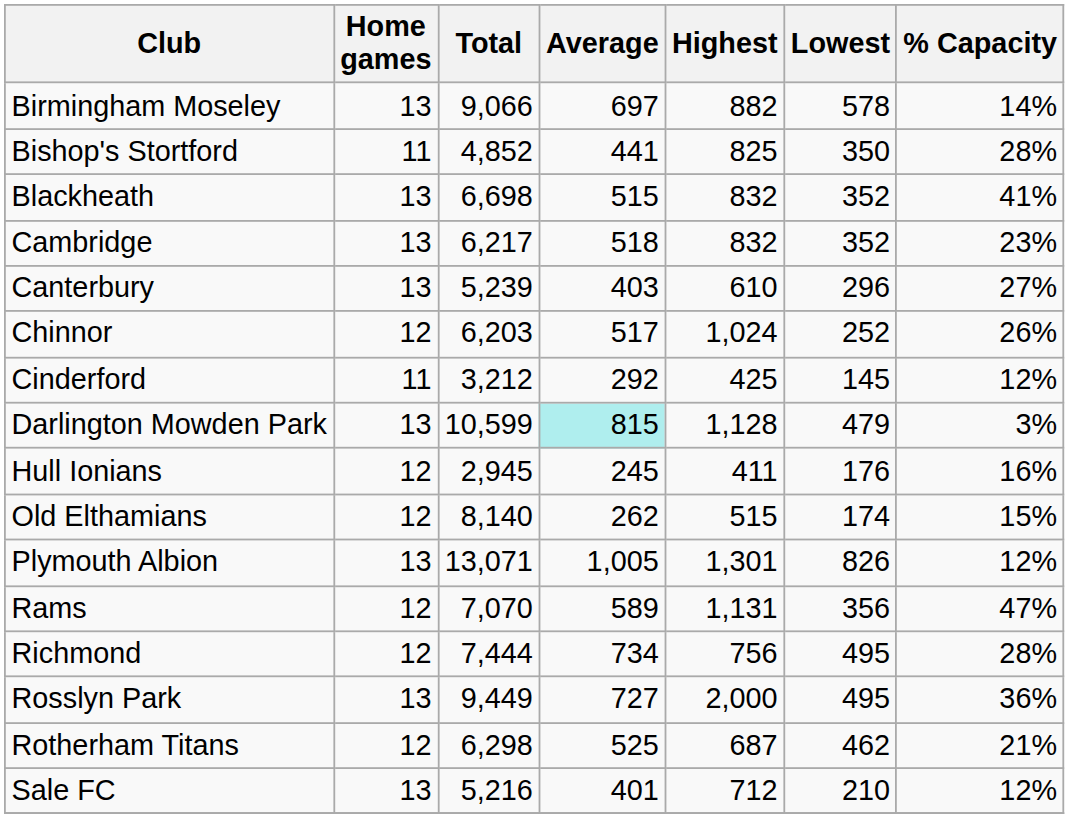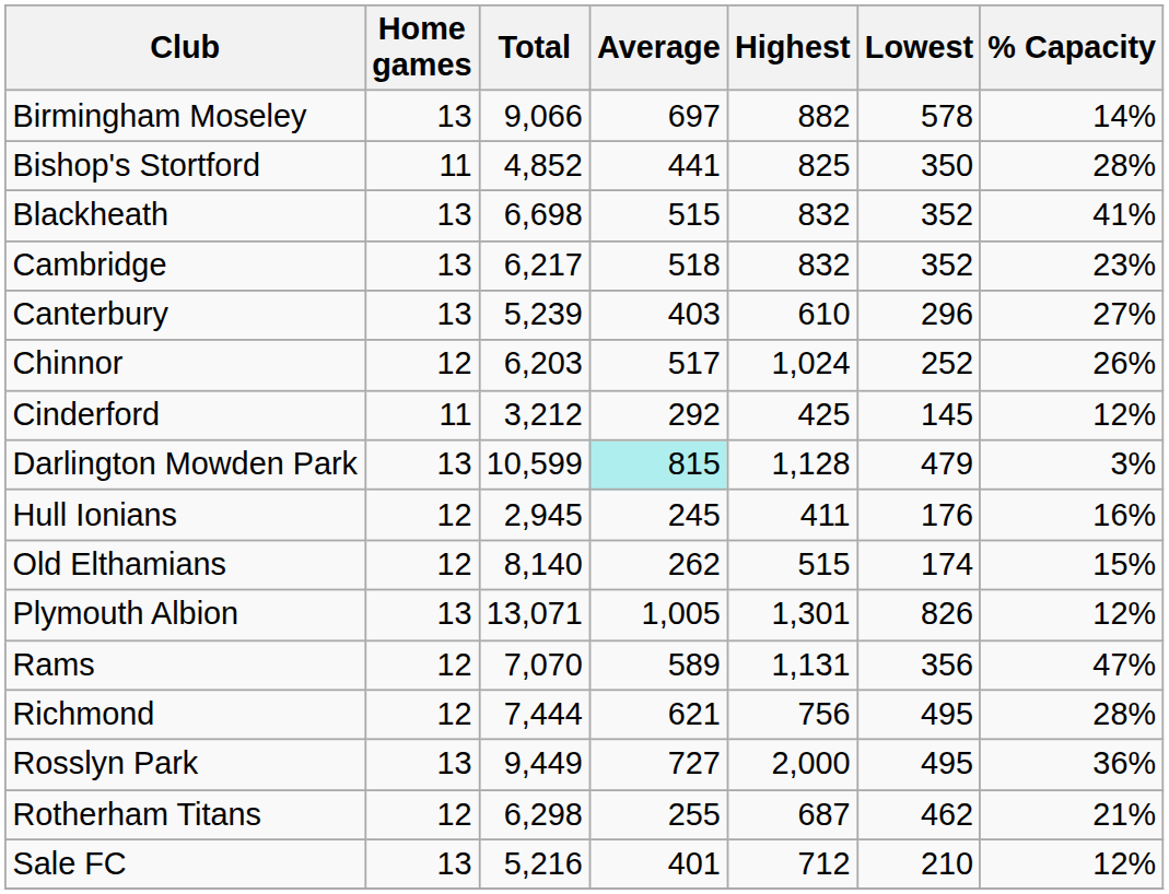Richmond | Average: 734 -> 621
Rotherham Titans | Average: 525 -> 255
